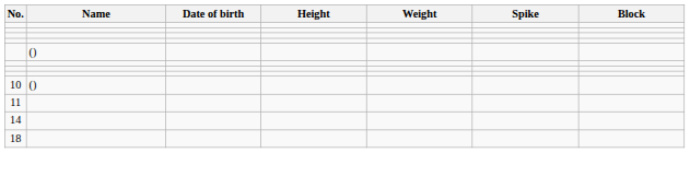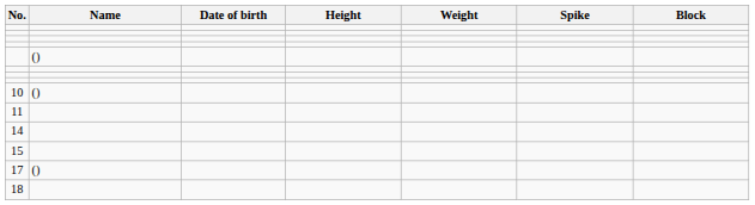+ row: 15
+ row: 17 | ()
